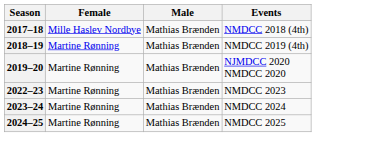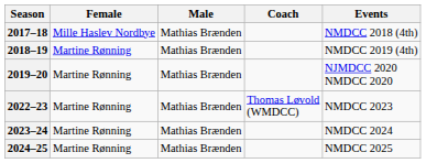+ column: Coach | Thomas Løvold (WMDCC)
